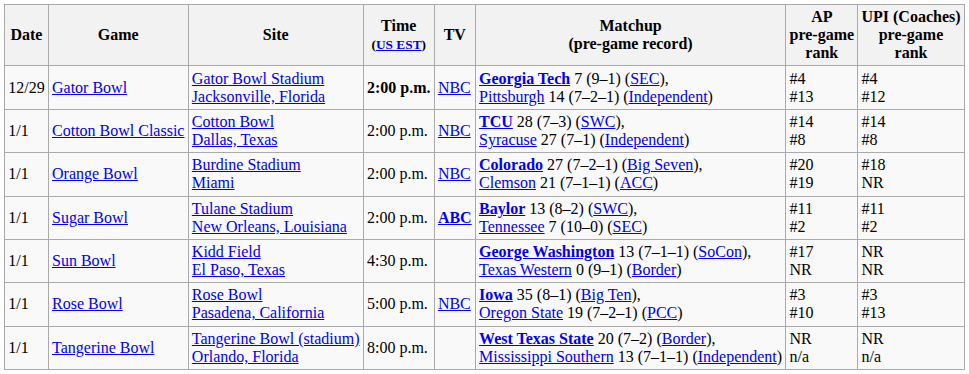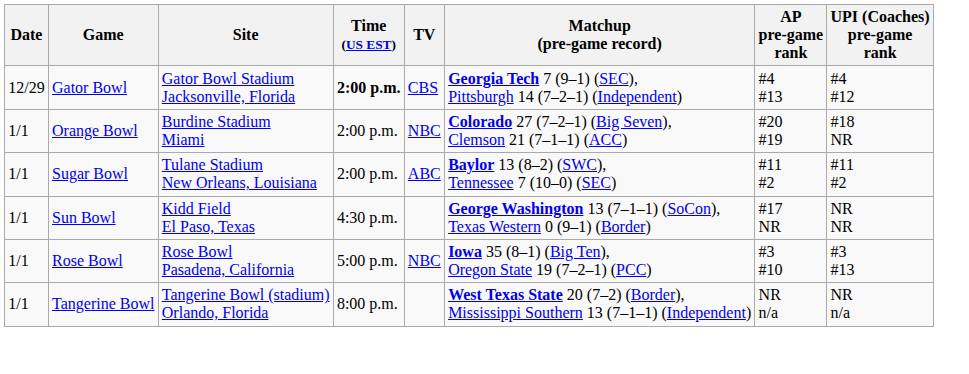Gator Bowl | TV: NBC -> CBS
- row: 1/1 | Cotton Bowl Classic | Cotton Bowl Dallas, Texas | 2:00 p.m. | NBC | TCU 28 (7–3) (SWC), Syracuse 27 (7–1) (Independent) | #14 #8 | #14 #8
Sugar Bowl | TV: bold -> normal
